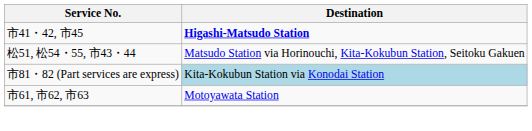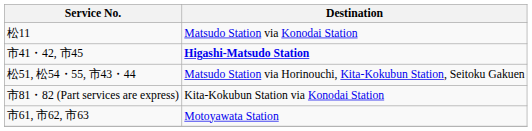+ row: 松11 | Matsudo Station via Konodai Station
市81・82 (Part services are express) | Destination: lightblue background -> no background
